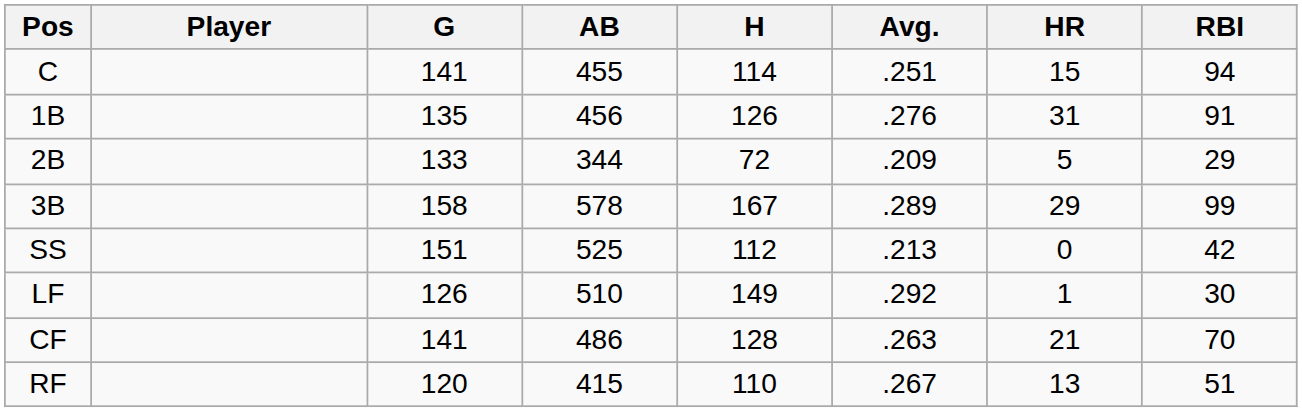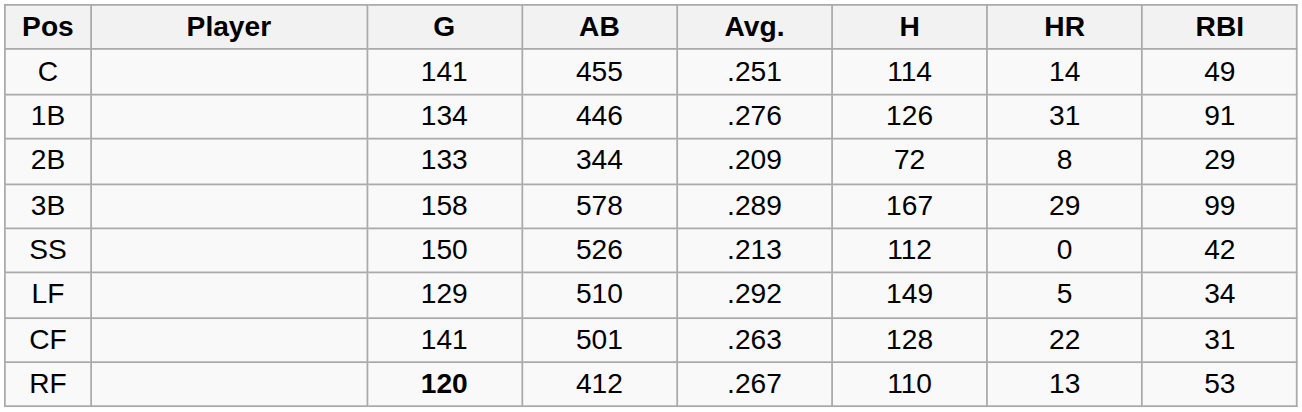columns swapped: H <-> Avg.
C | HR: 15 -> 14
C | RBI: 94 -> 49
1B | G: 135 -> 134
1B | AB: 456 -> 446
2B | HR: 5 -> 8
SS | G: 151 -> 150
SS | AB: 525 -> 526
LF | G: 126 -> 129
LF | HR: 1 -> 5
LF | RBI: 30 -> 34
CF | AB: 486 -> 501
CF | HR: 21 -> 22
CF | RBI: 70 -> 31
RF | G: normal -> bold
RF | AB: 415 -> 412
RF | RBI: 51 -> 53
